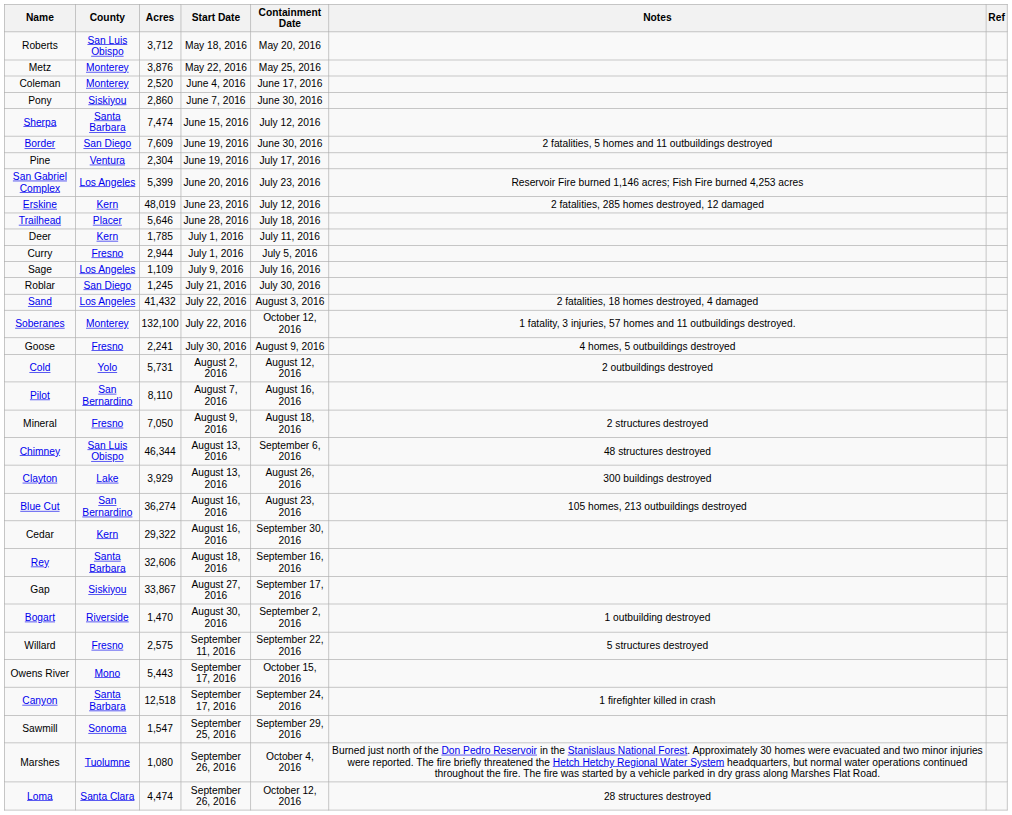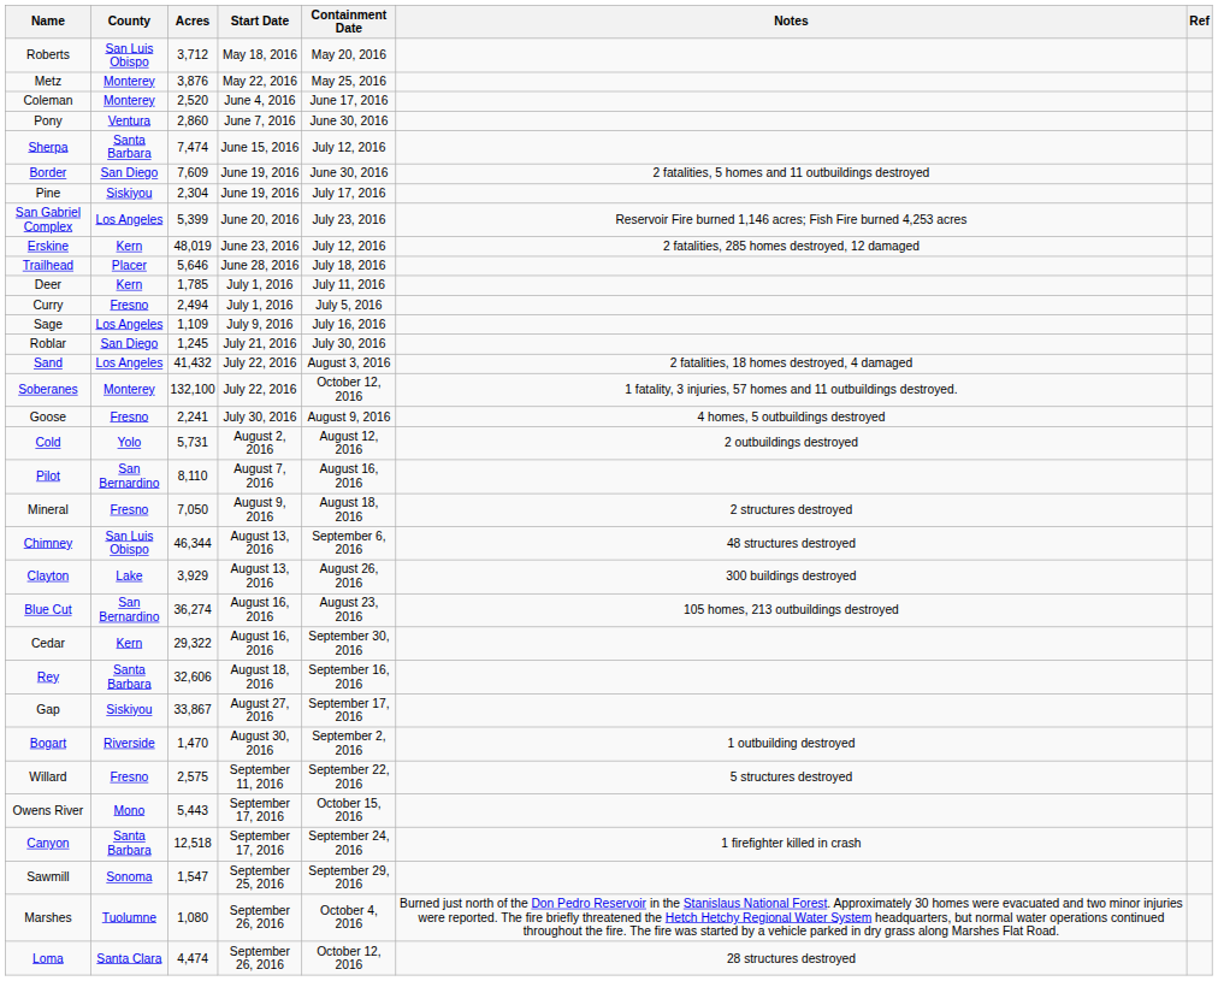Pony | County: Siskiyou -> Ventura
Pine | County: Ventura -> Siskiyou
Curry | Acres: 2,944 -> 2,494
